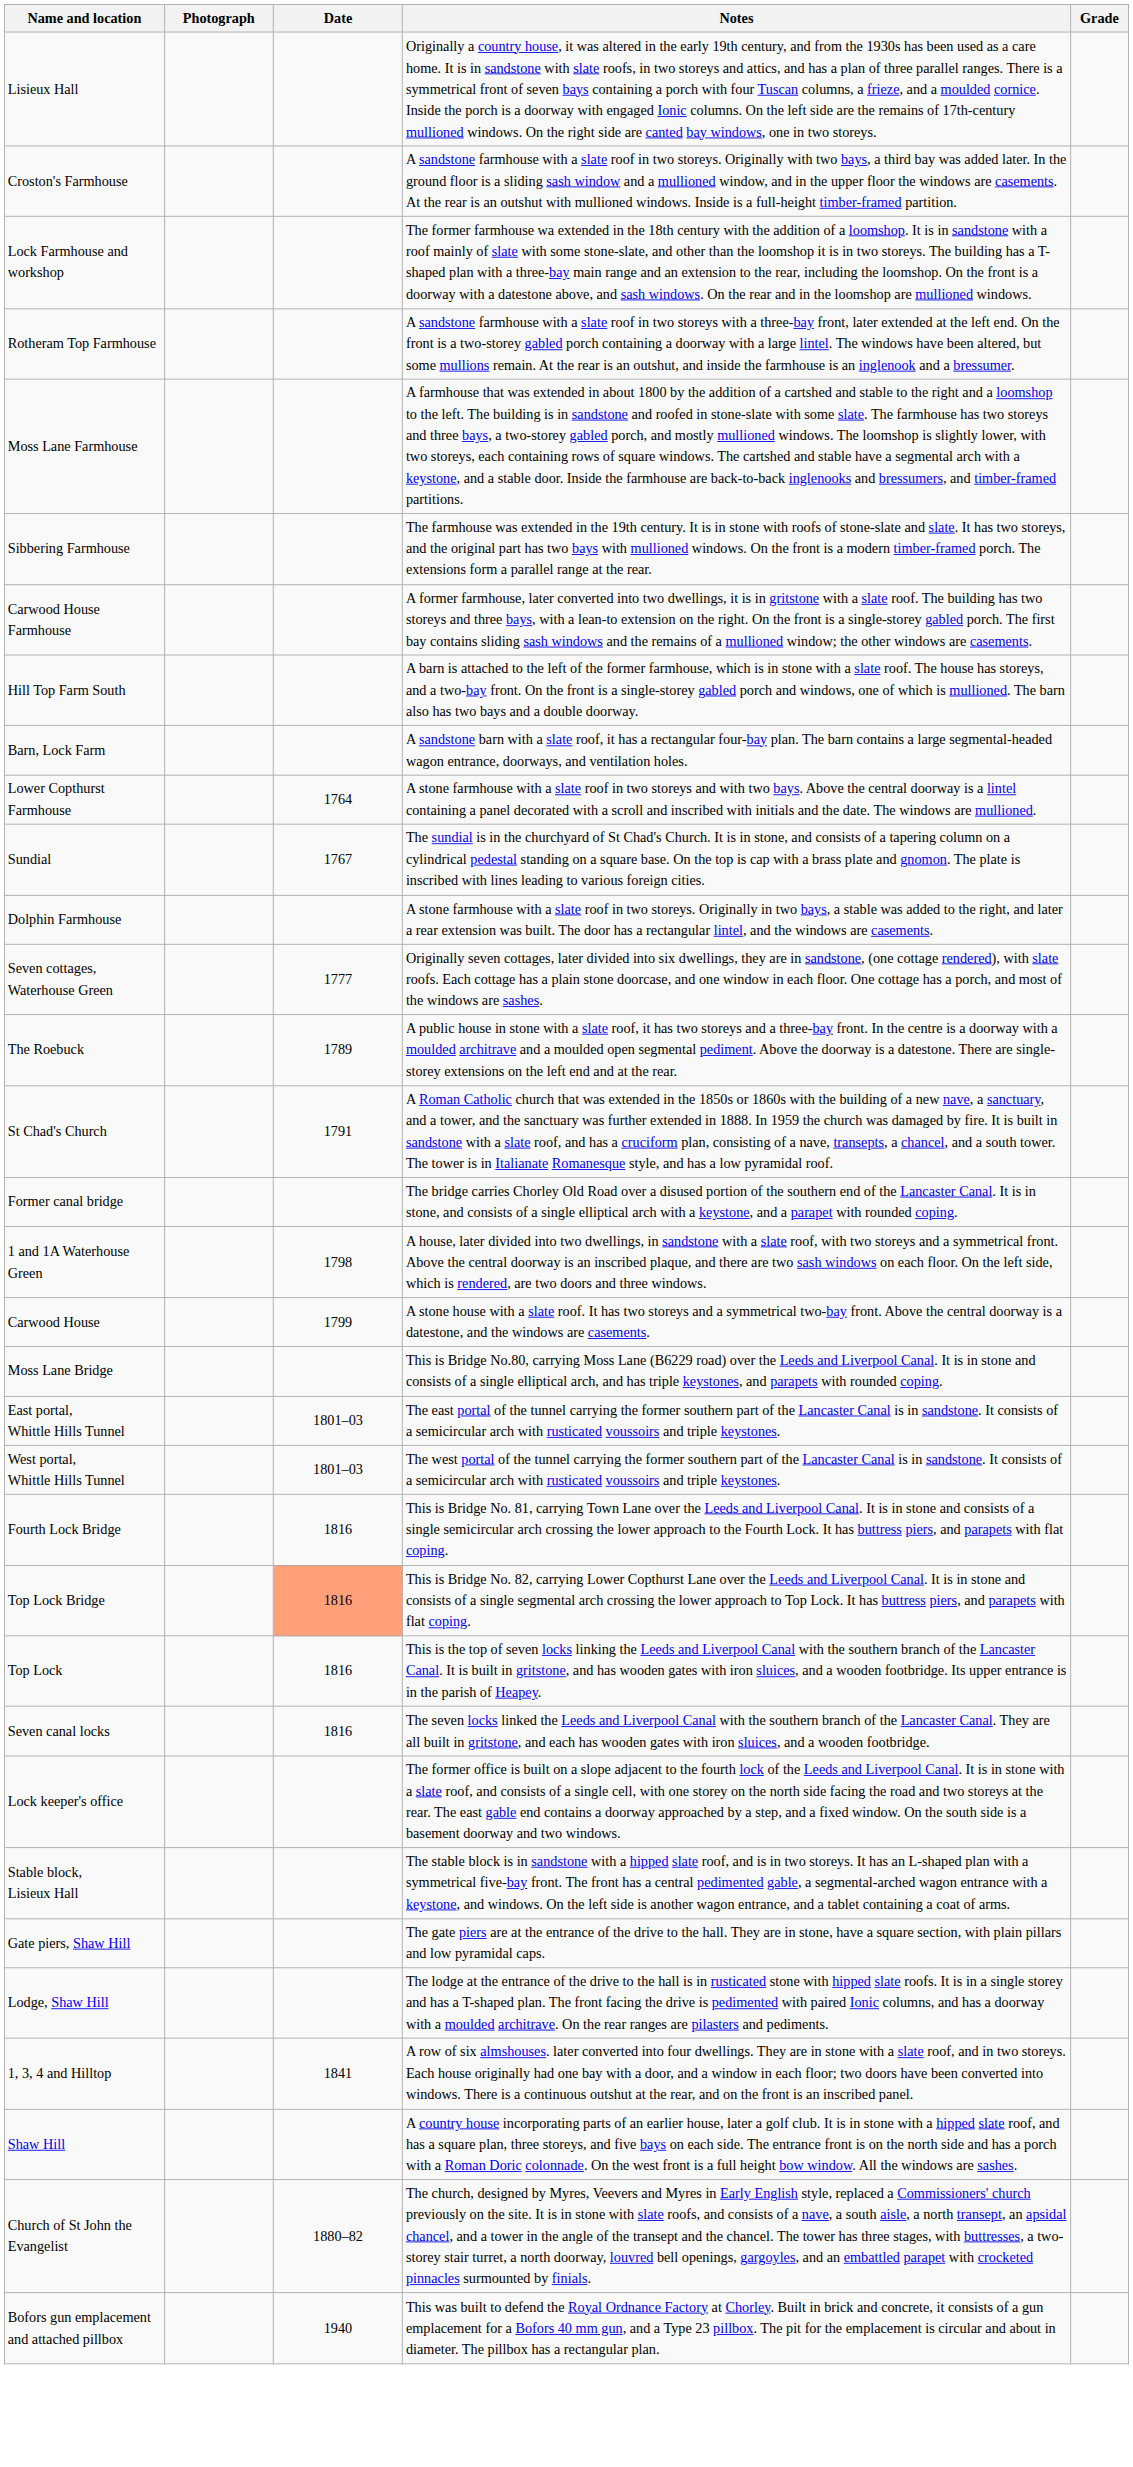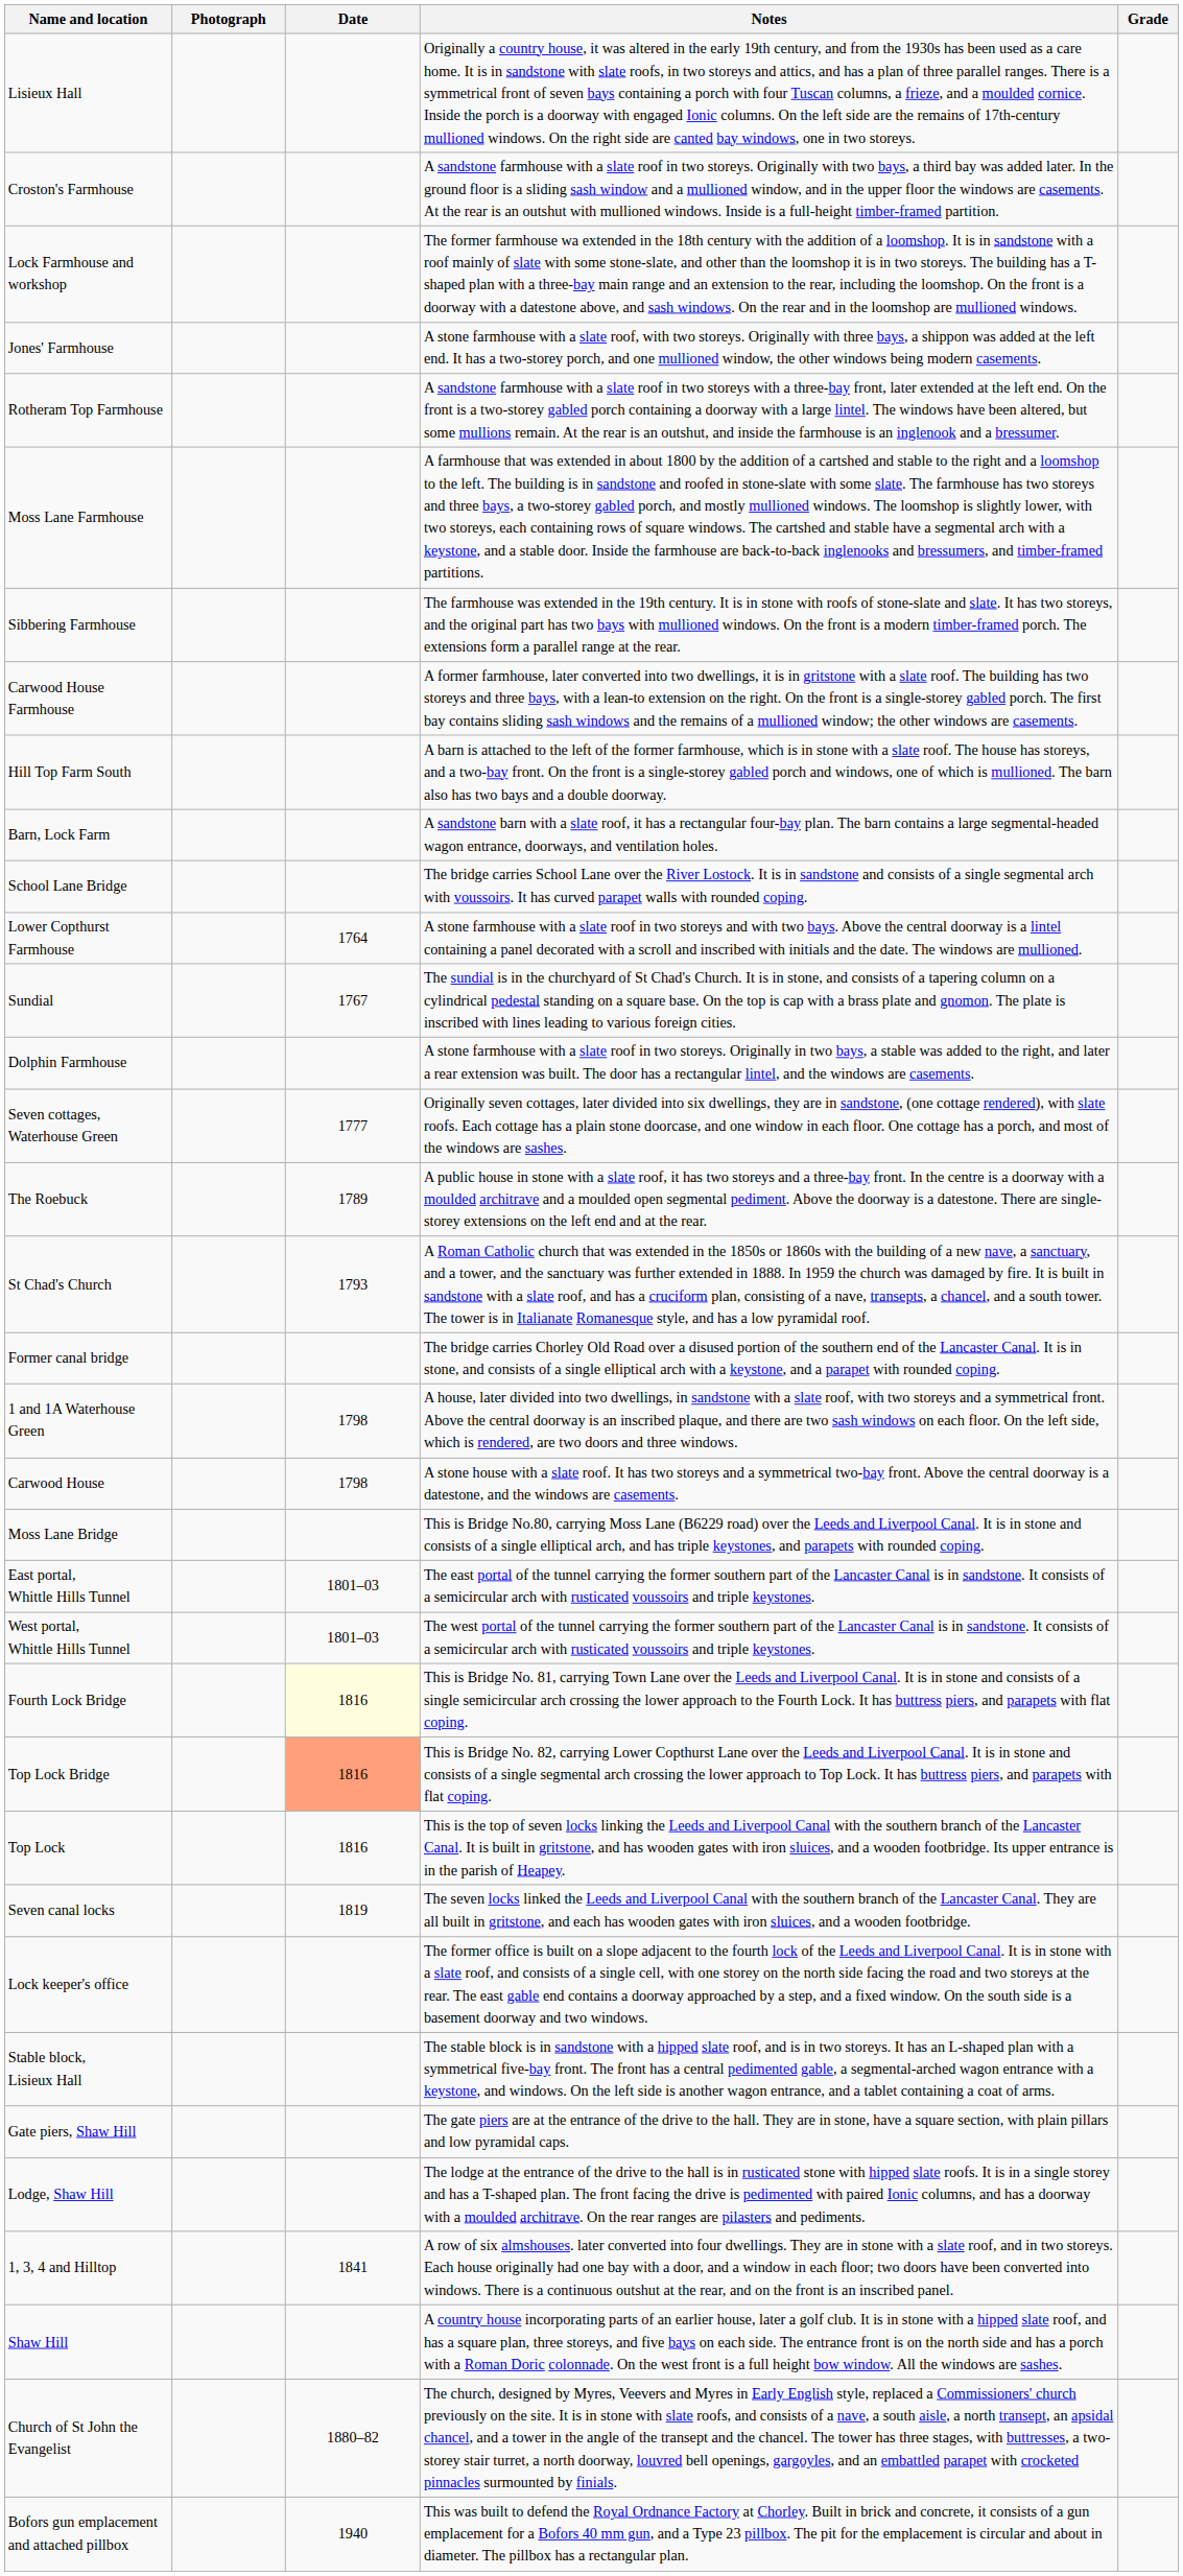+ row: Jones' Farmhouse | A stone farmhouse with a slate roof, with two storeys. Originally with three bays, a shippon was added at the left end. It has a two-storey porch, and one mullioned window, the other windows being modern casements.
+ row: School Lane Bridge | The bridge carries School Lane over the River Lostock. It is in sandstone and consists of a single segmental arch with voussoirs. It has curved parapet walls with rounded coping.
St Chad's Church | Date: 1791 -> 1793
Carwood House | Date: 1799 -> 1798
Fourth Lock Bridge | Date: no background -> lightyellow background
Seven canal locks | Date: 1816 -> 1819
